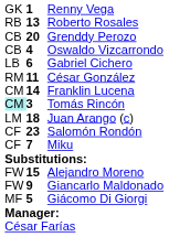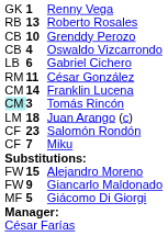Grenddy Perozo | column 2: 20 -> 10
